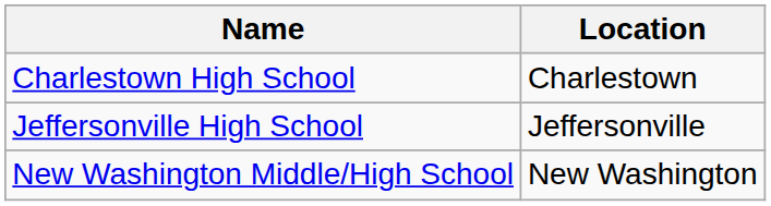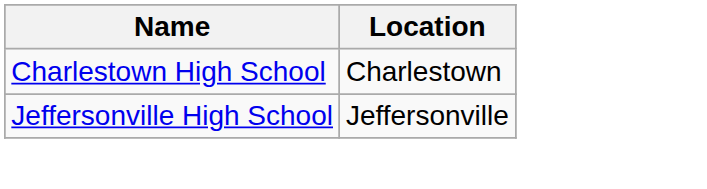- row: New Washington Middle/High School | New Washington
